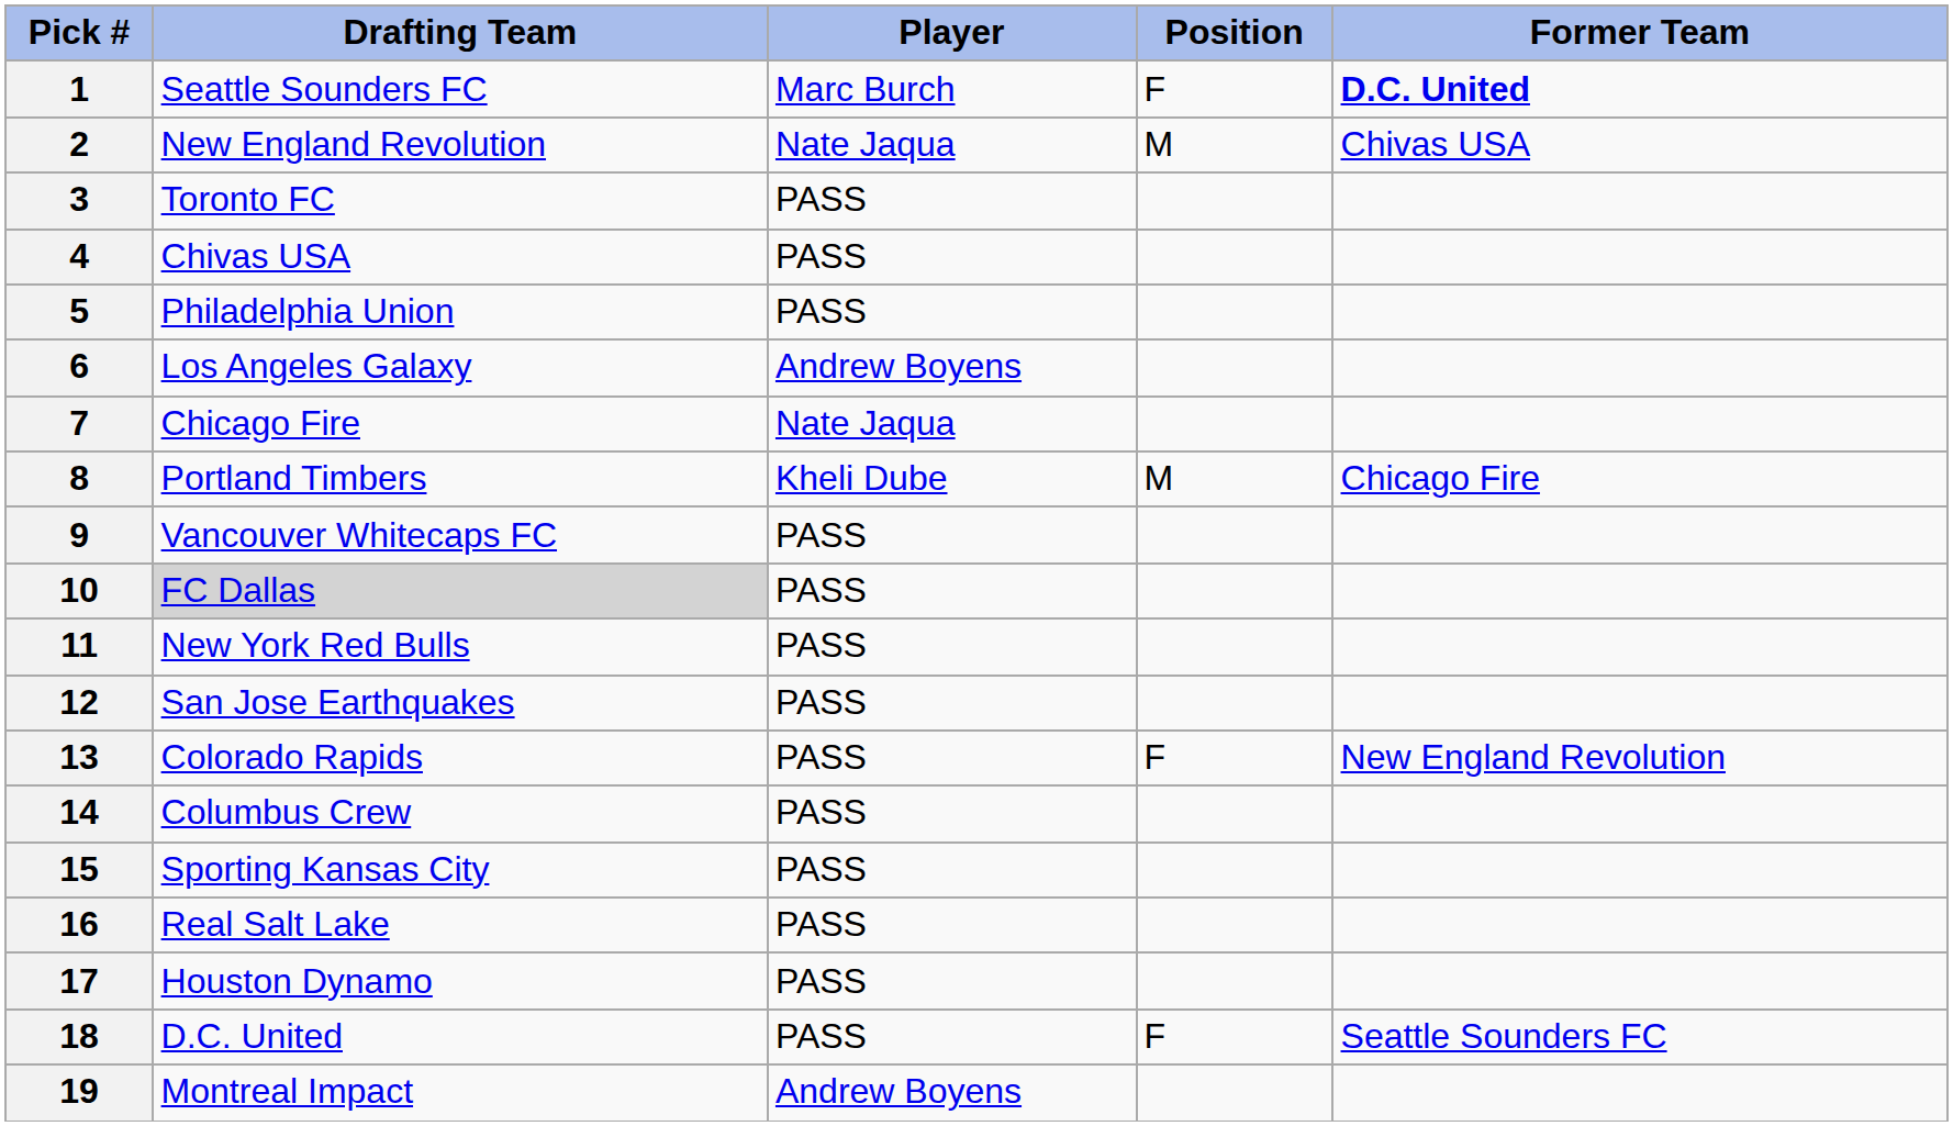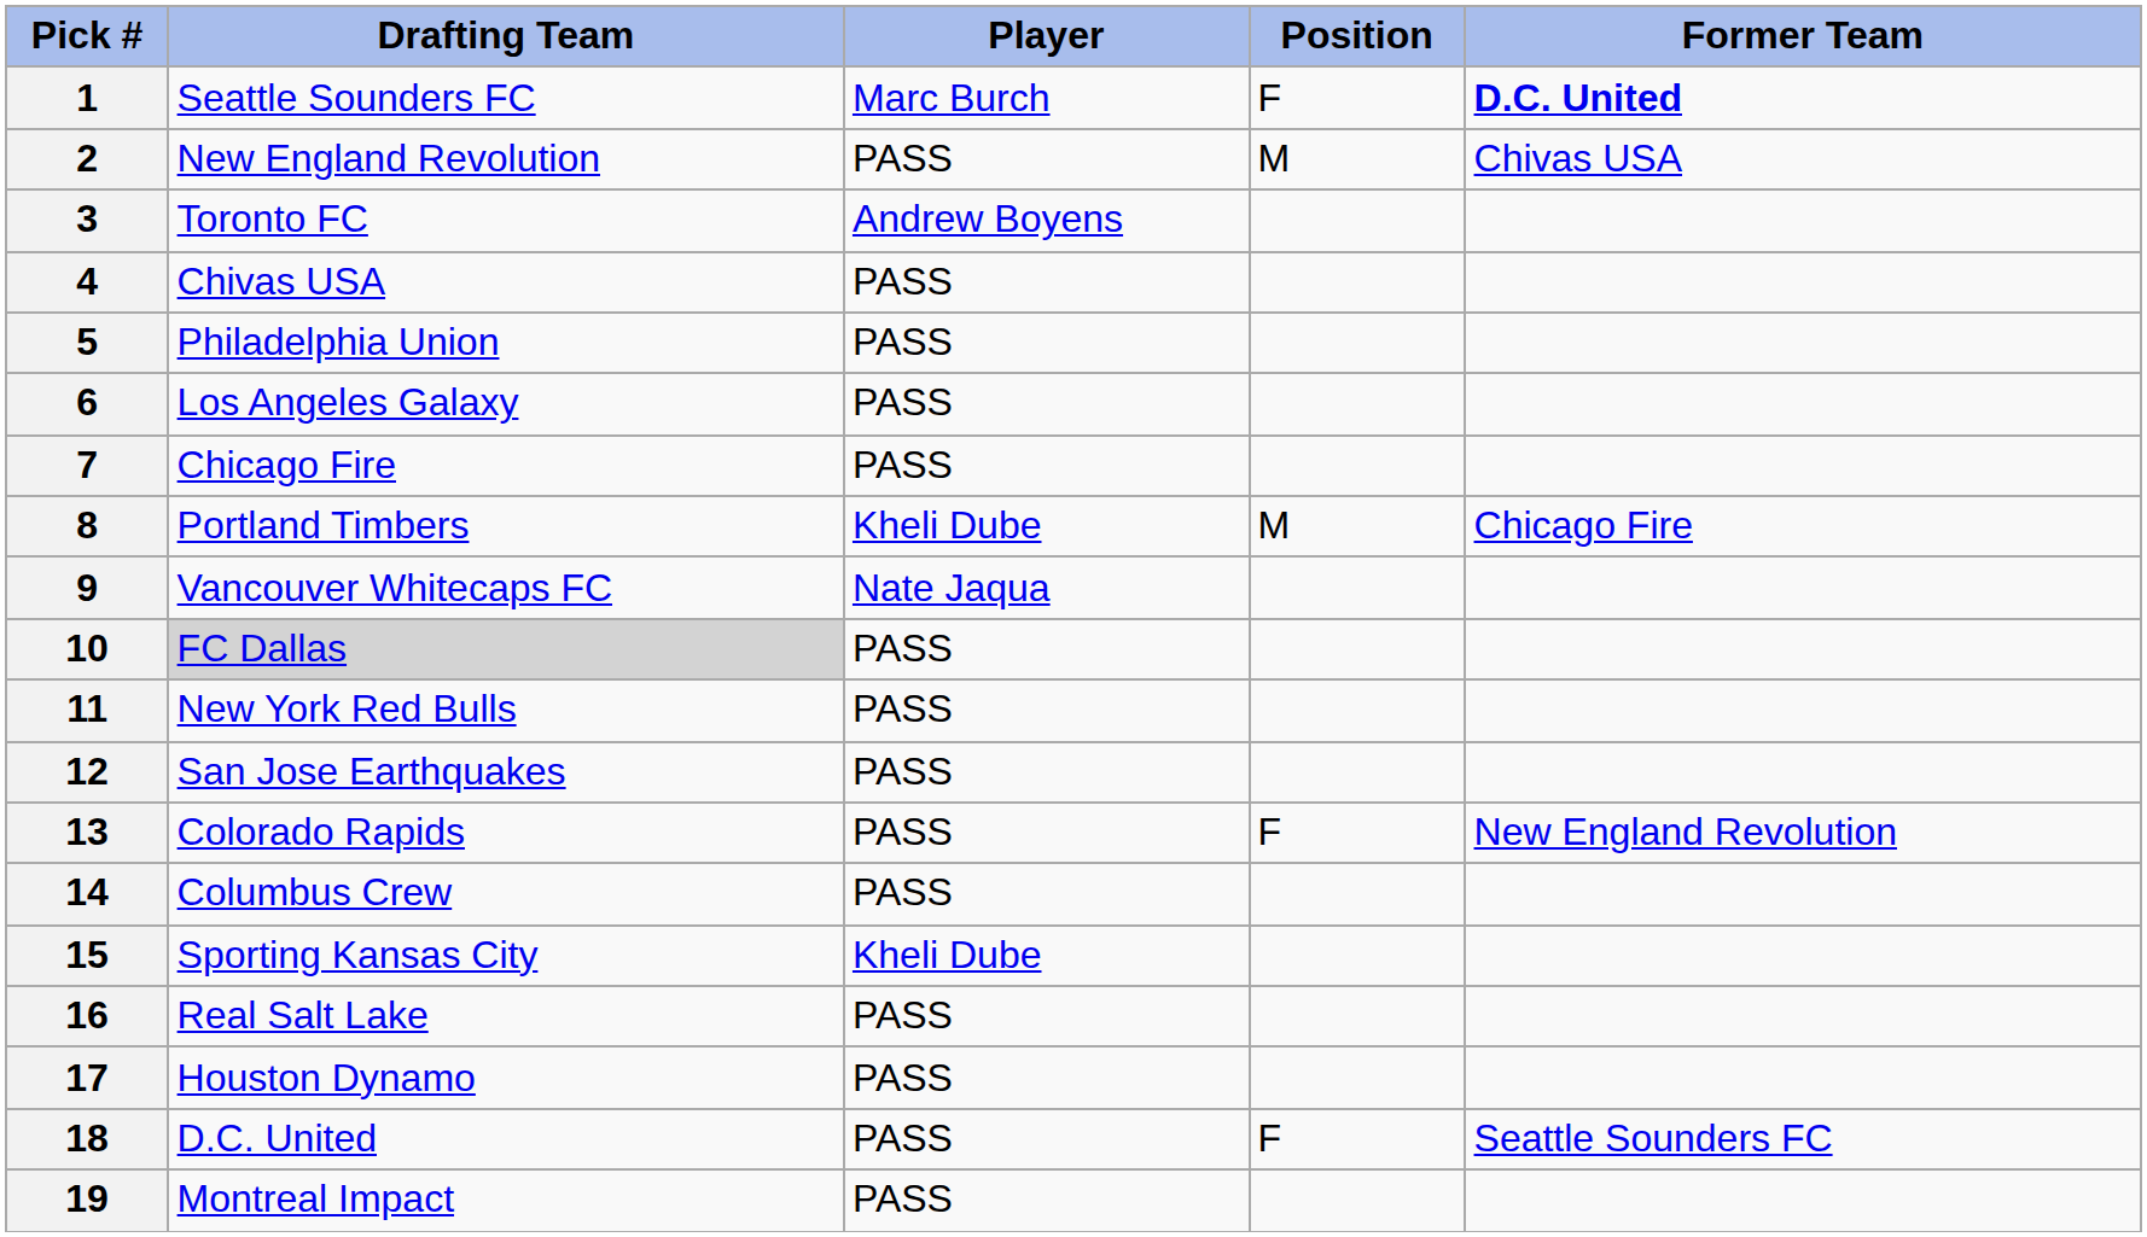2 | Player: Nate Jaqua -> PASS
3 | Player: PASS -> Andrew Boyens
6 | Player: Andrew Boyens -> PASS
7 | Player: Nate Jaqua -> PASS
9 | Player: PASS -> Nate Jaqua
15 | Player: PASS -> Kheli Dube
19 | Player: Andrew Boyens -> PASS
